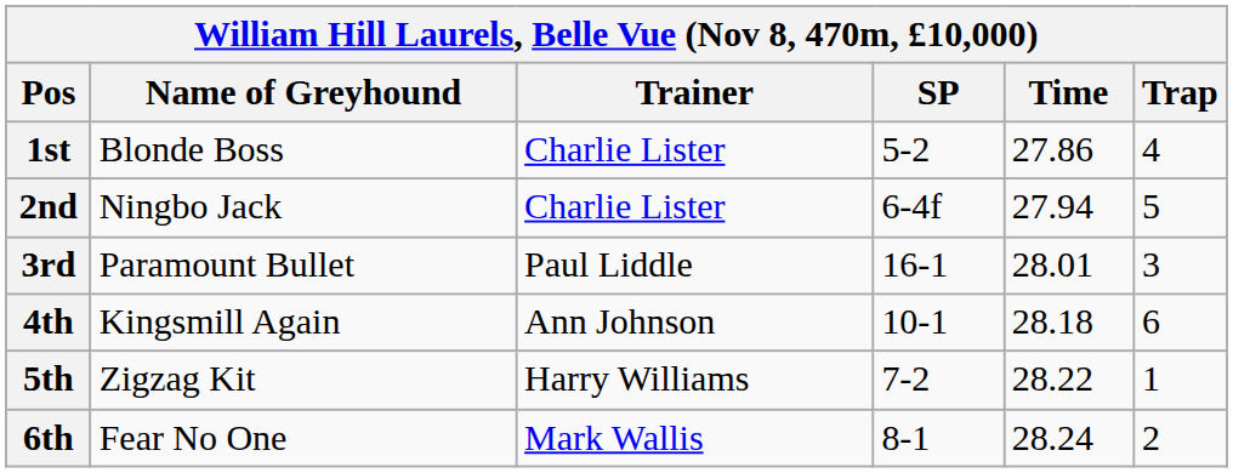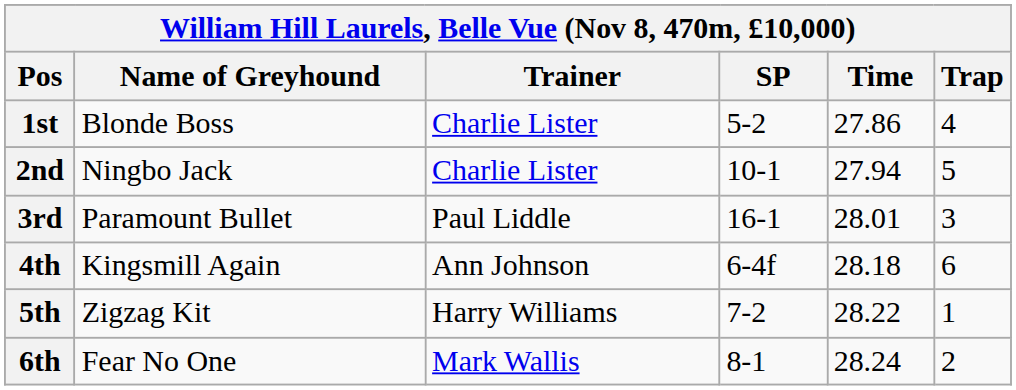2nd | SP: 6-4f -> 10-1
4th | SP: 10-1 -> 6-4f
